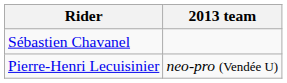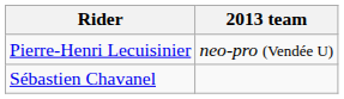rows swapped: Sébastien Chavanel <-> Pierre-Henri Lecuisinier
